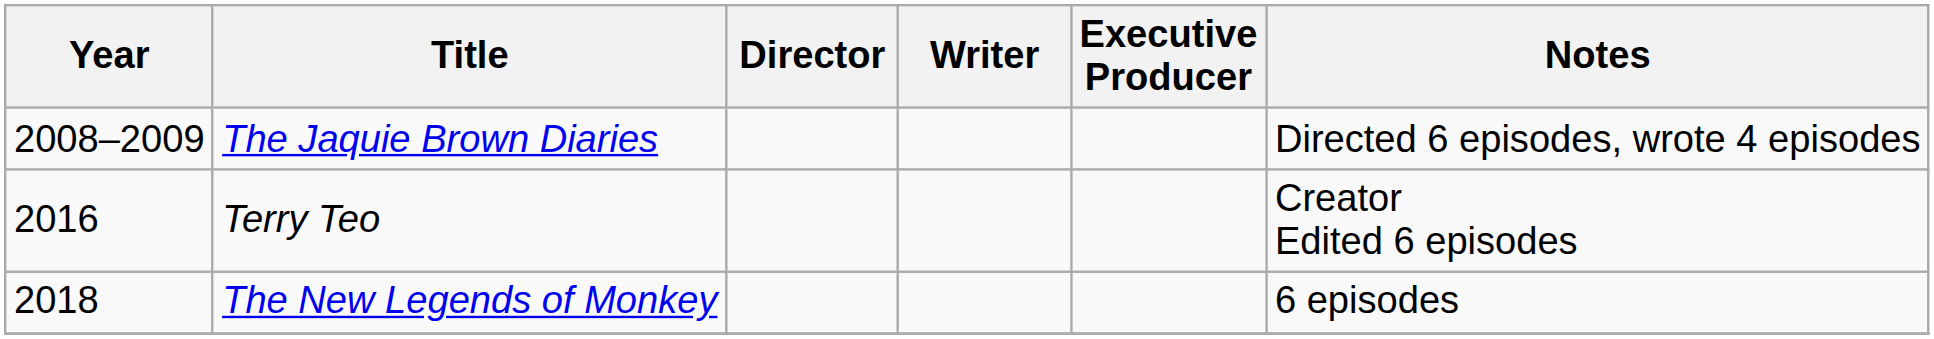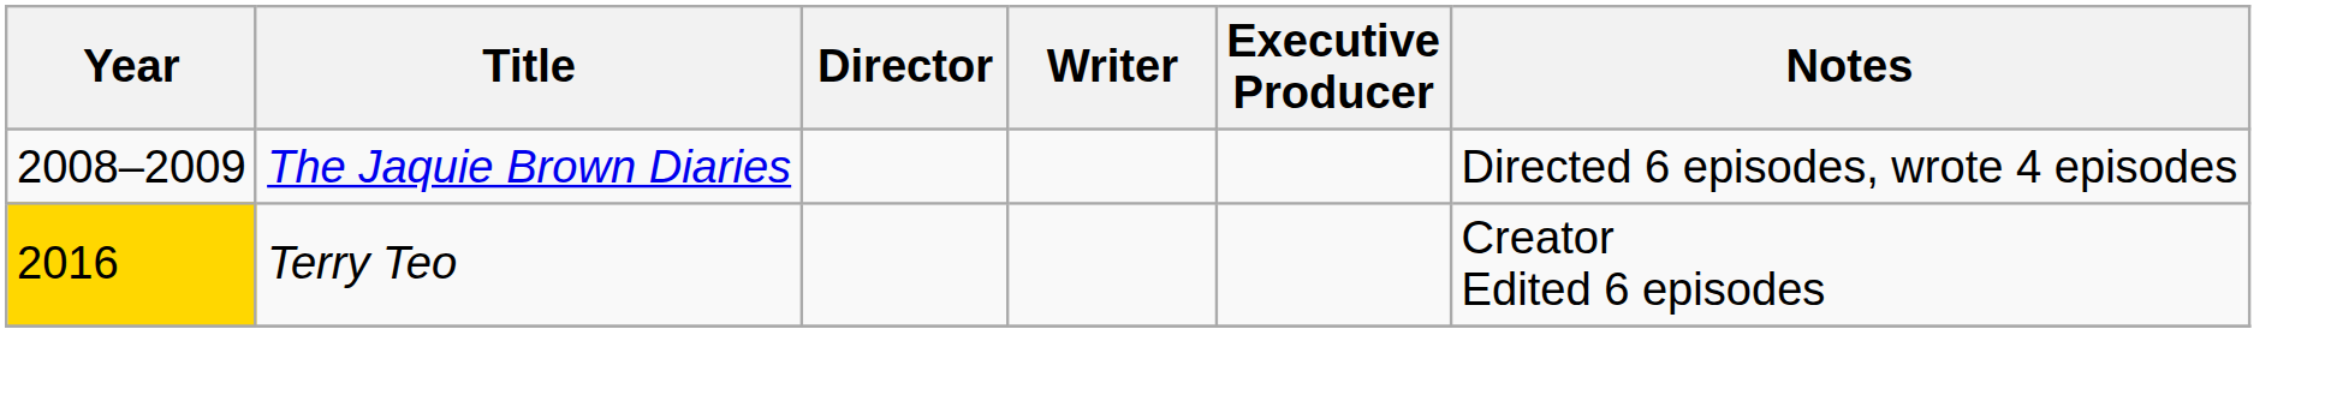Terry Teo | Year: no background -> gold background
- row: 2018 | The New Legends of Monkey | 6 episodes
